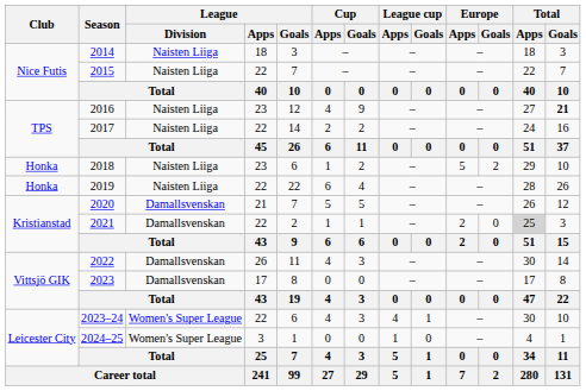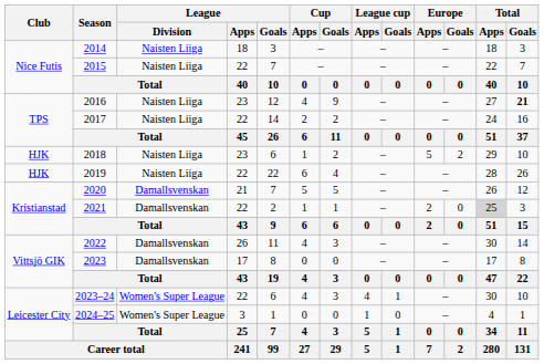2018 | Club: Honka -> HJK
2019 | Club: Honka -> HJK
